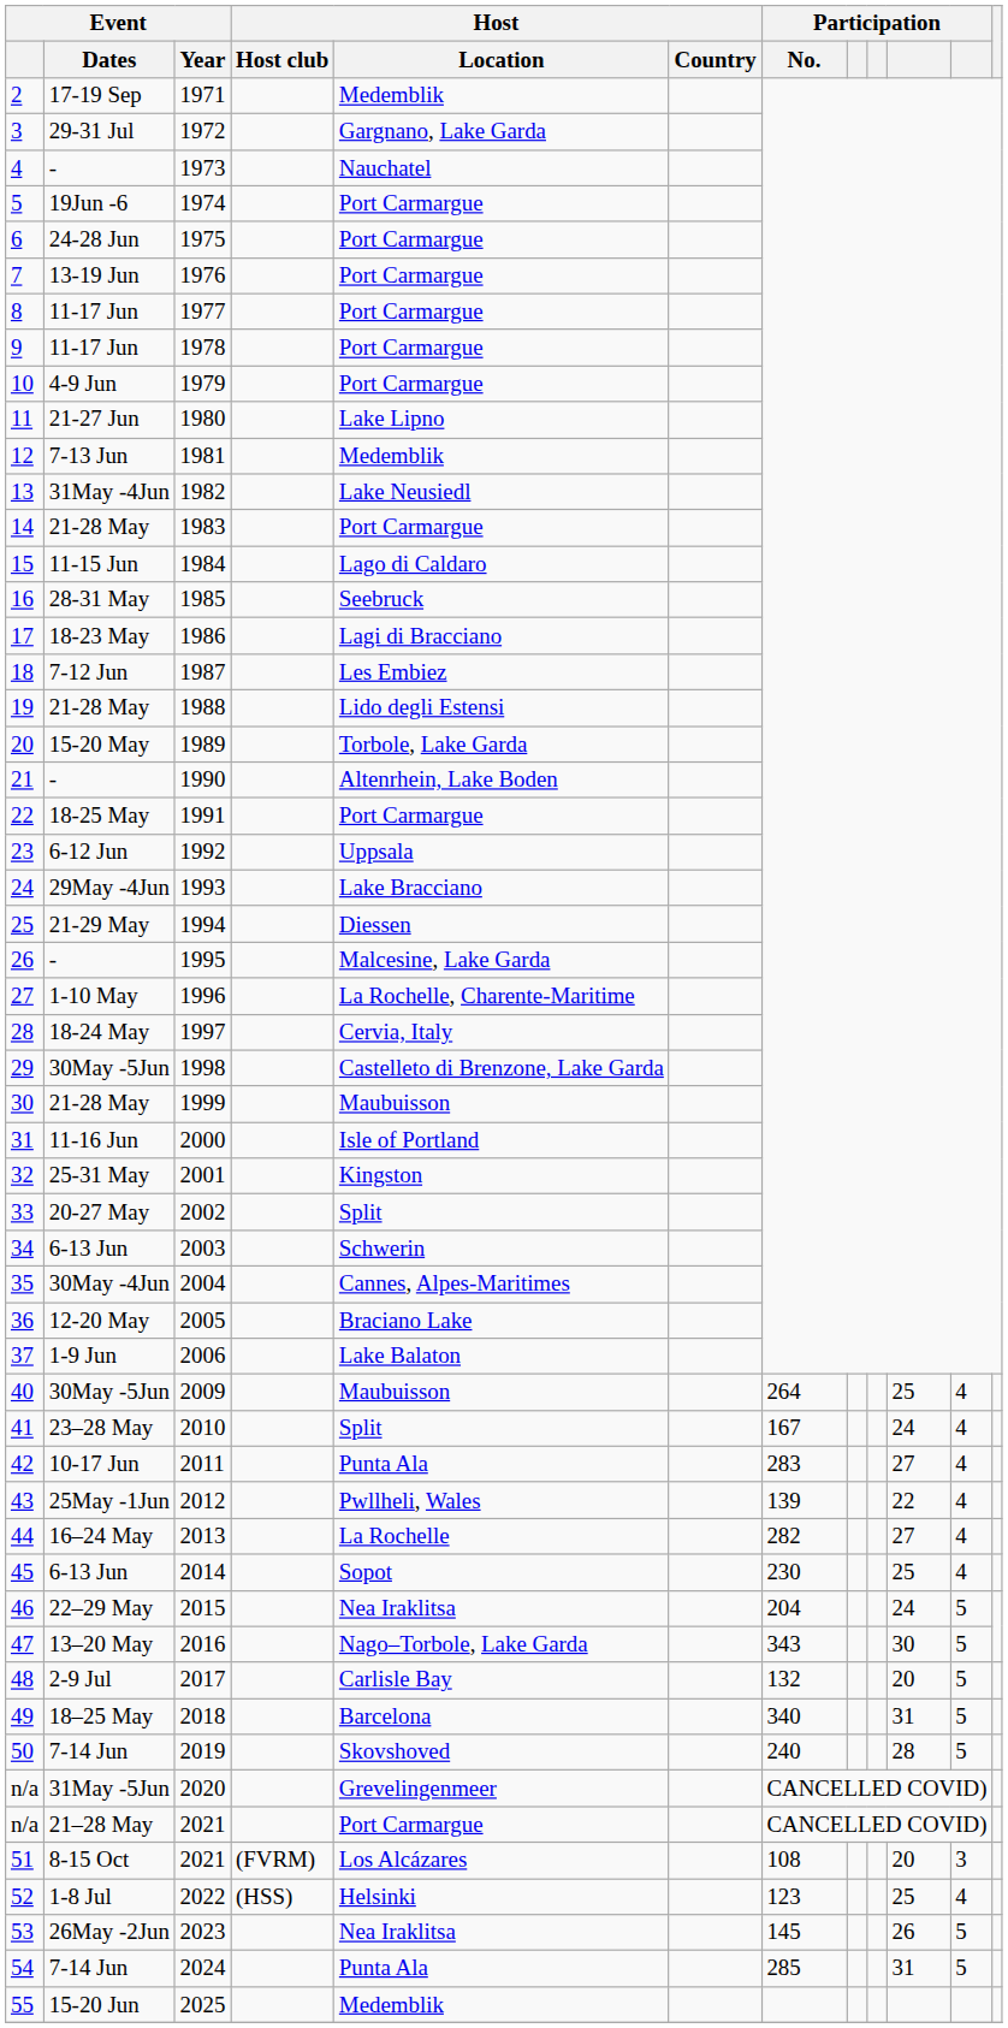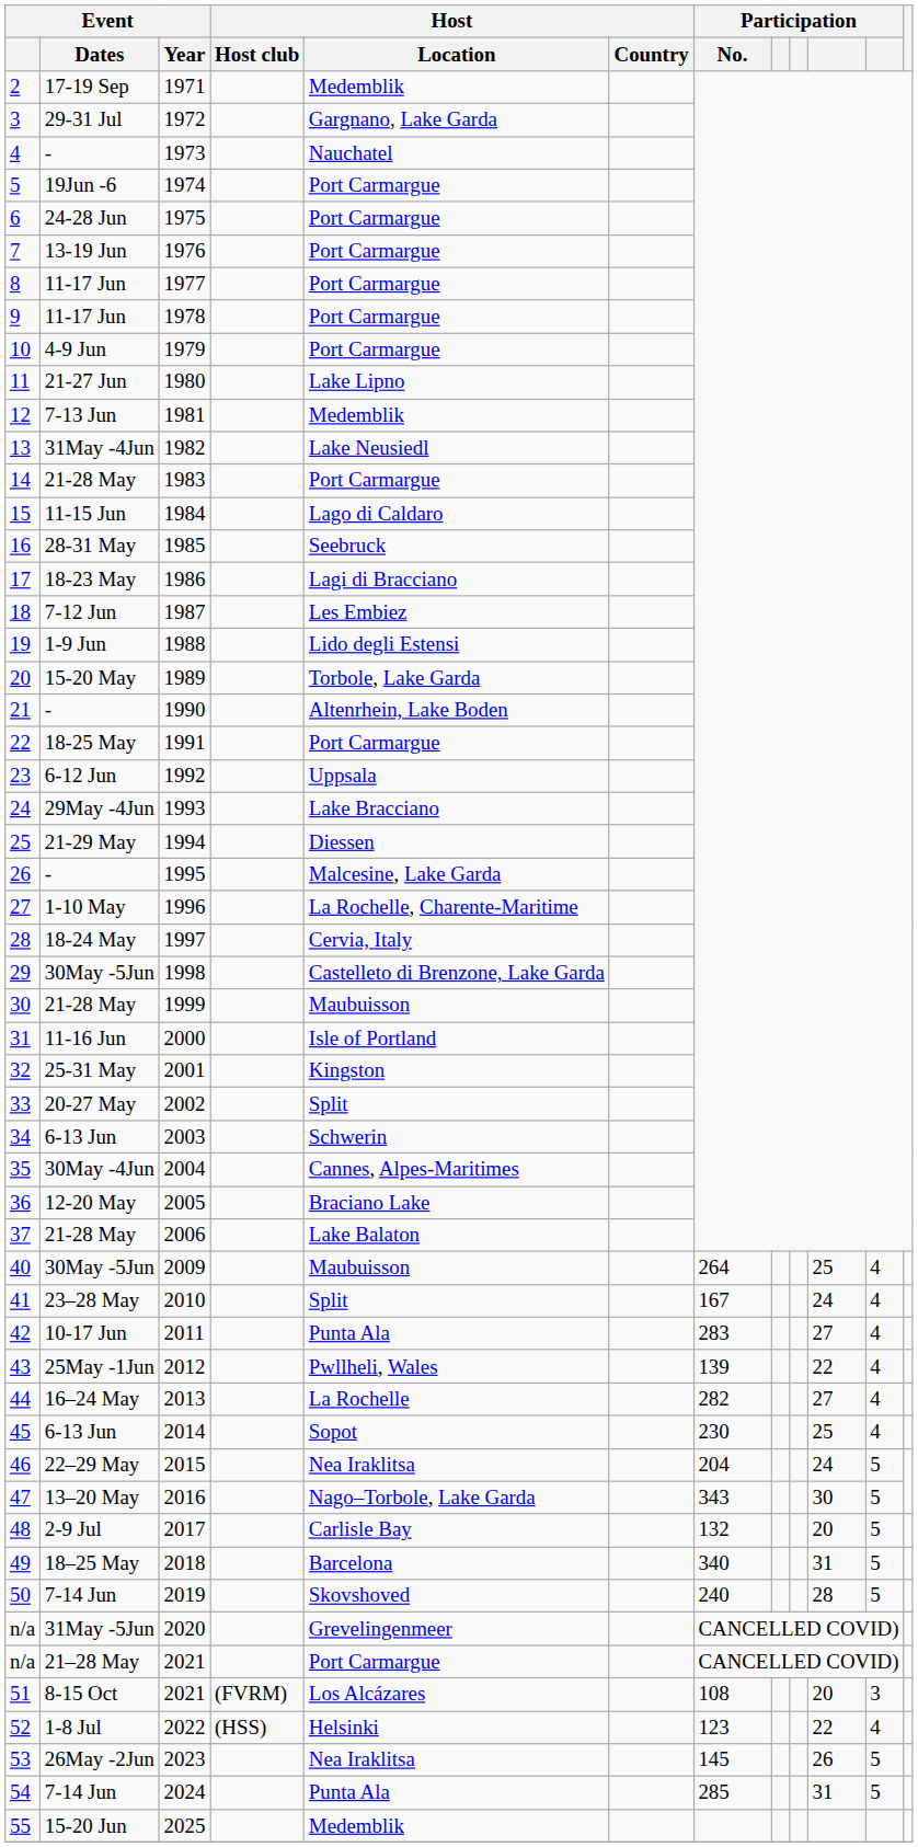19 | Event / Dates: 21-28 May -> 1-9 Jun
37 | Event / Dates: 1-9 Jun -> 21-28 May
52 | column 10: 25 -> 22
